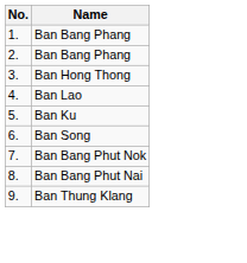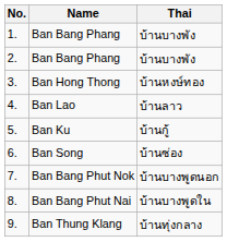+ column: Thai | บ้านบางพัง | บ้านบางพัง | บ้านหงษ์ทอง | บ้านลาว | บ้านกู้ | บ้านซ่อง | บ้านบางพูดนอก | บ้านบางพูดใน | บ้านทุ่งกลาง
